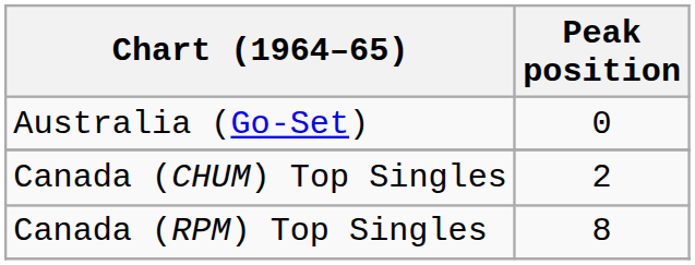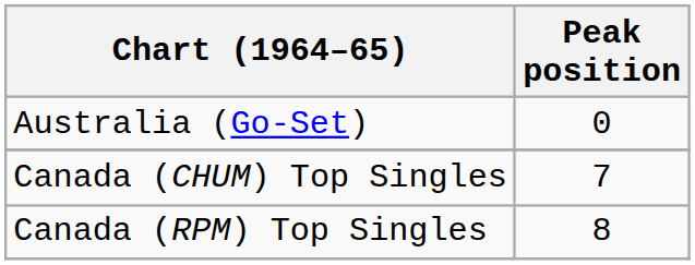Canada (CHUM) Top Singles | Peak position: 2 -> 7
